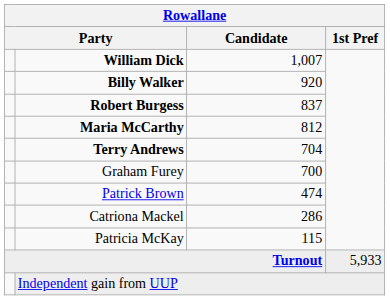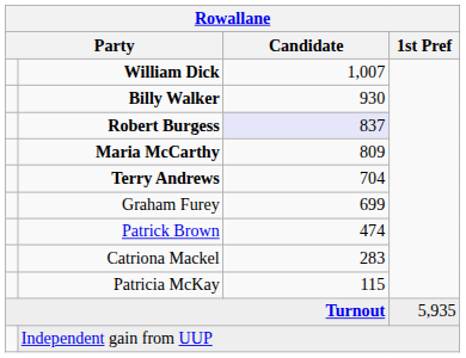Billy Walker | Candidate: 920 -> 930
Robert Burgess | Candidate: no background -> lavender background
Maria McCarthy | Candidate: 812 -> 809
Graham Furey | Candidate: 700 -> 699
Catriona Mackel | Candidate: 286 -> 283
Turnout | 1st Pref: 5,933 -> 5,935
